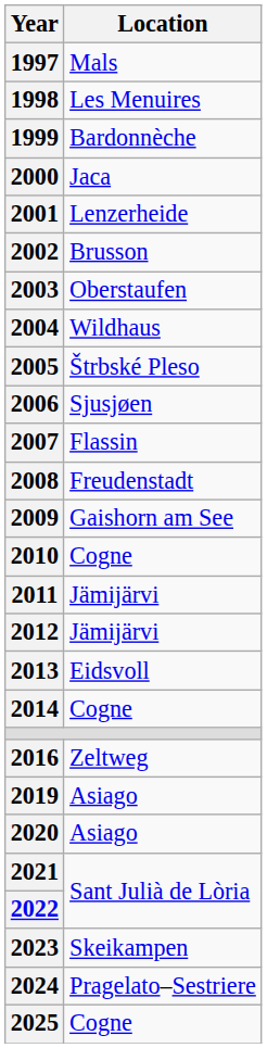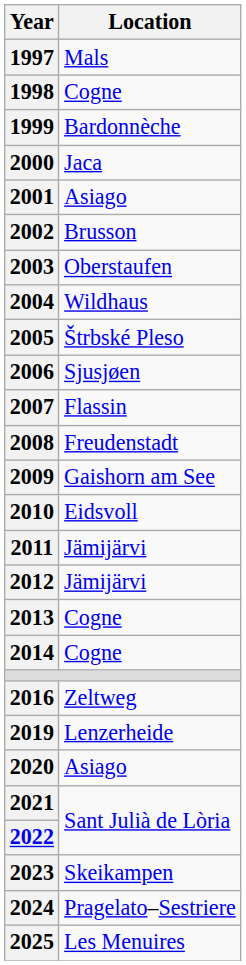1998 | Location: Les Menuires -> Cogne
2001 | Location: Lenzerheide -> Asiago
2010 | Location: Cogne -> Eidsvoll
2013 | Location: Eidsvoll -> Cogne
2019 | Location: Asiago -> Lenzerheide
2025 | Location: Cogne -> Les Menuires
